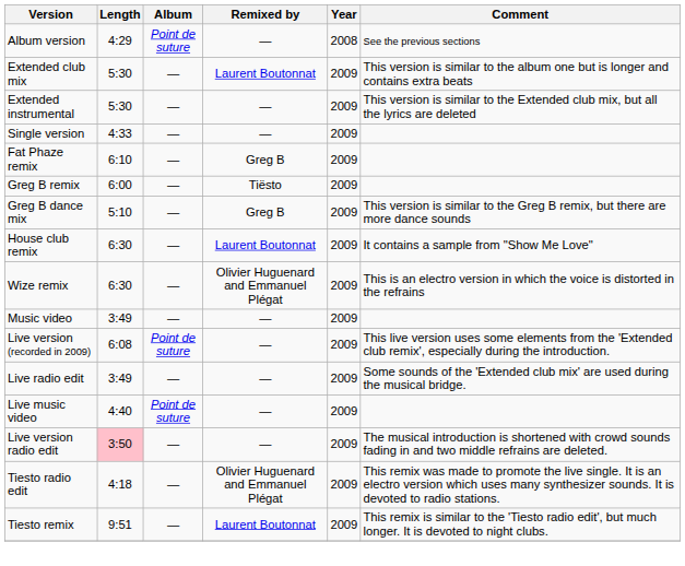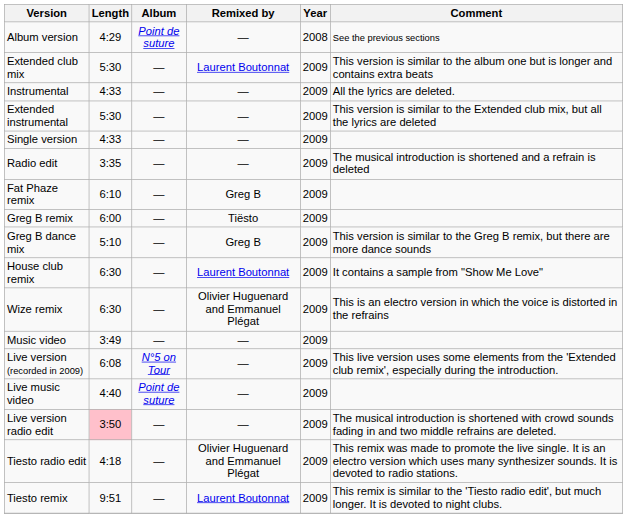+ row: Instrumental | 4:33 | — | — | 2009 | All the lyrics are deleted.
+ row: Radio edit | 3:35 | — | — | 2009 | The musical introduction is shortened and a refrain is deleted
Live version (recorded in 2009) | Album: Point de suture -> N°5 on Tour
- row: Live radio edit | 3:49 | — | — | 2009 | Some sounds of the 'Extended club mix' are used during the musical bridge.
